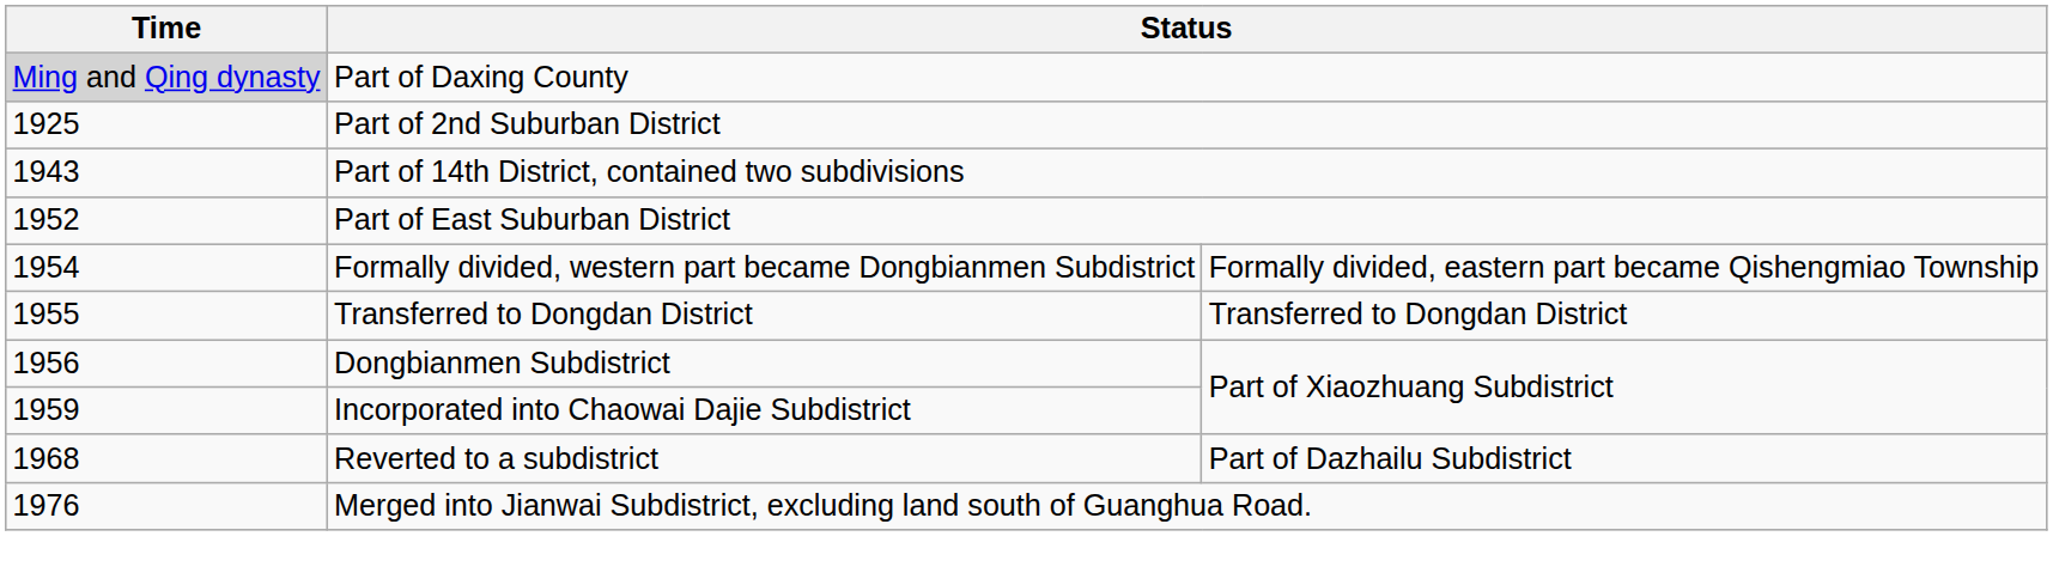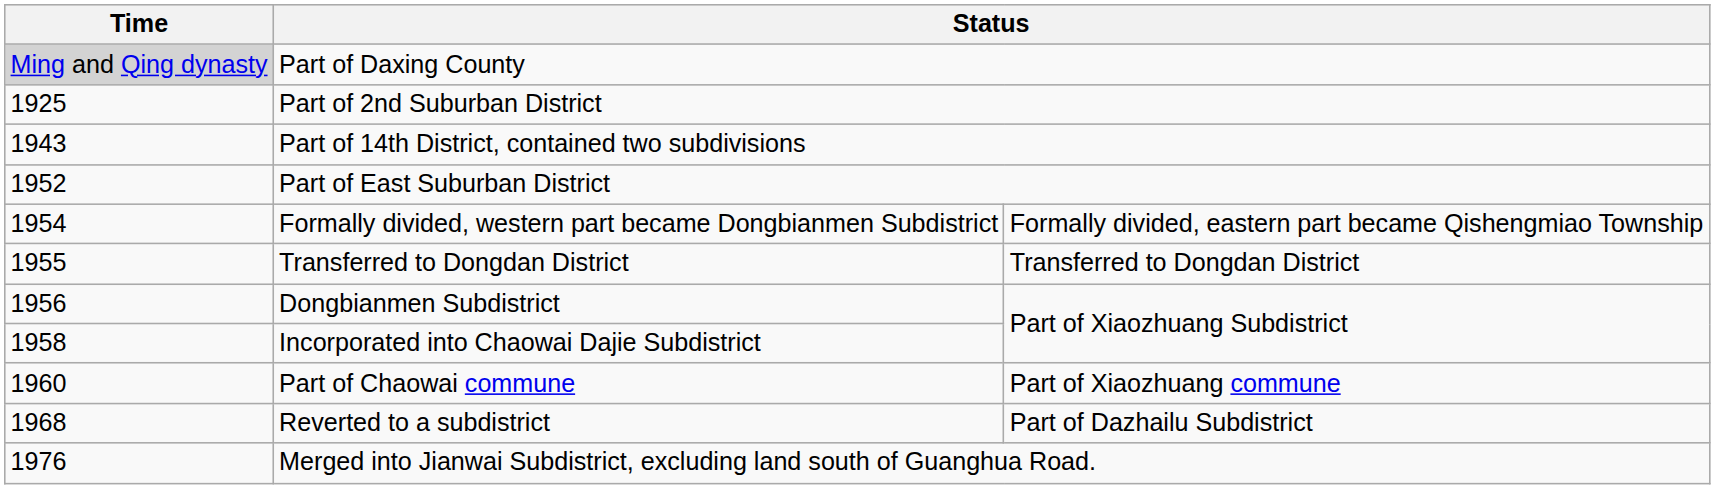Incorporated into Chaowai Dajie Subdistrict | Time: 1959 -> 1958
+ row: 1960 | Part of Chaowai commune | Part of Xiaozhuang commune
